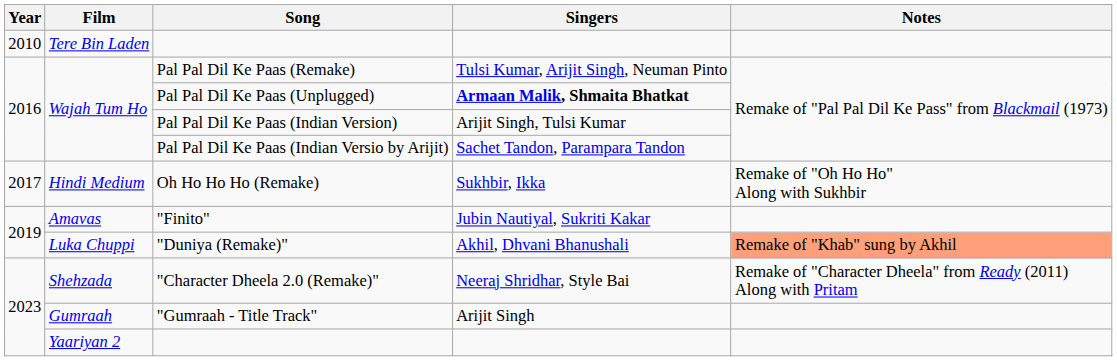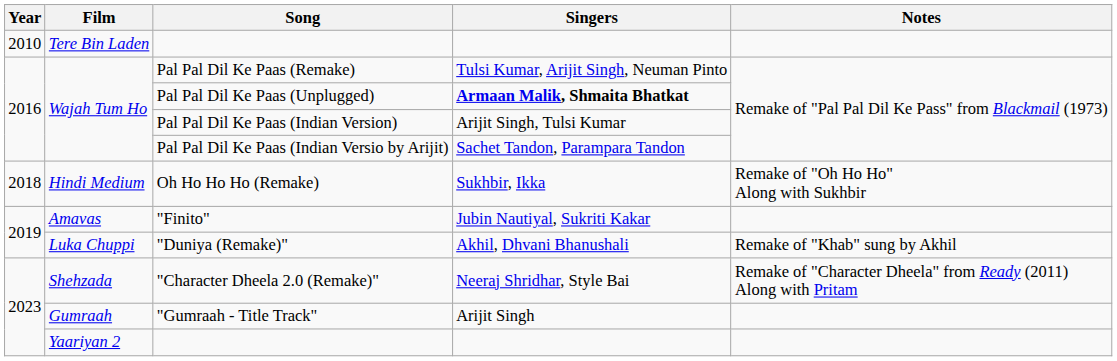Oh Ho Ho Ho (Remake) | Year: 2017 -> 2018
"Duniya (Remake)" | Notes: lightsalmon background -> no background
